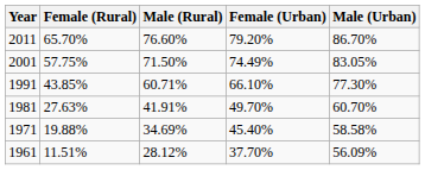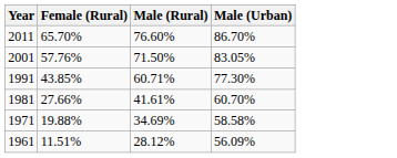- column: Female (Urban) | 79.20% | 74.49% | 66.10% | 49.70% | 45.40% | 37.70%
2001 | Female (Rural): 57.75% -> 57.76%
1981 | Female (Rural): 27.63% -> 27.66%
1981 | Male (Rural): 41.91% -> 41.61%
